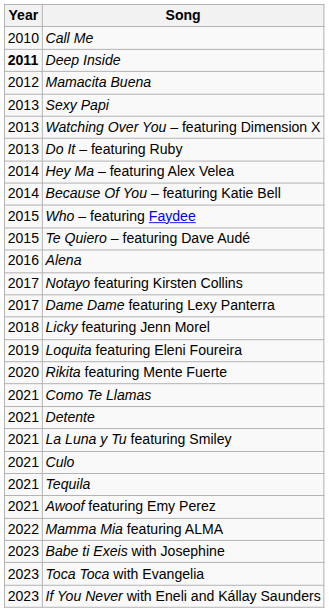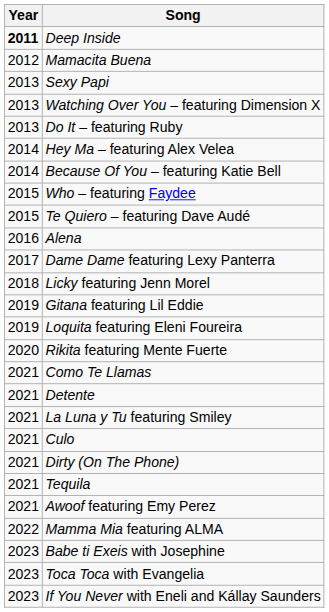- row: 2010 | Call Me
- row: 2017 | Notayo featuring Kirsten Collins
+ row: 2019 | Gitana featuring Lil Eddie
+ row: 2021 | Dirty (On The Phone)
